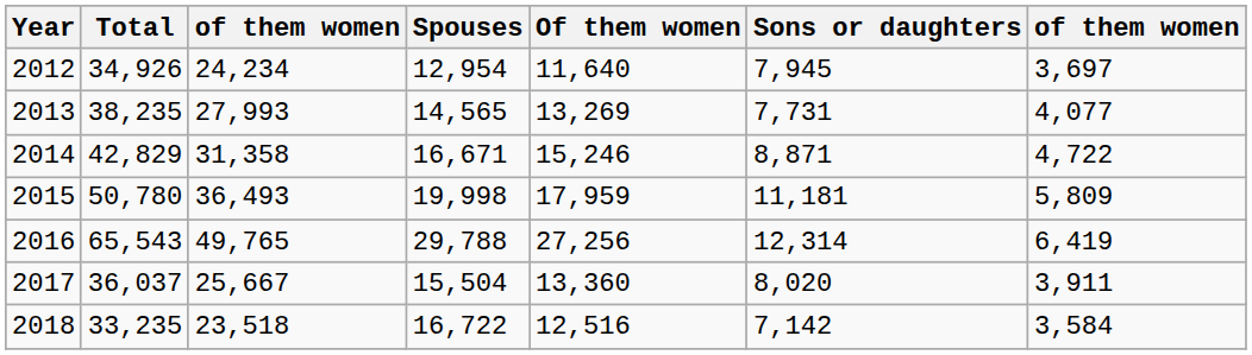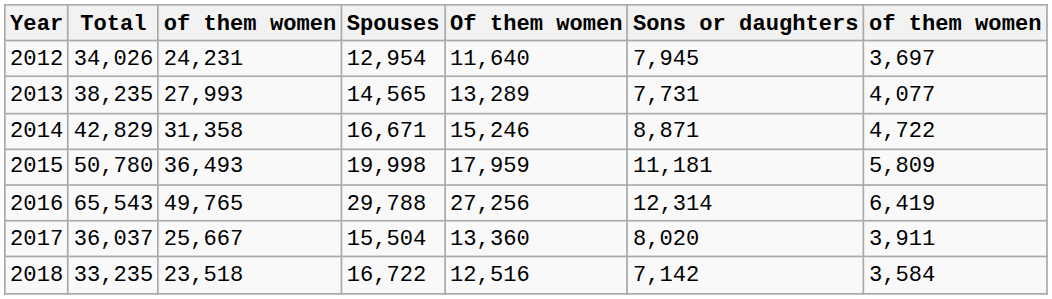2012 | Total: 34,926 -> 34,026
2012 | column 3: 24,234 -> 24,231
2013 | Of them women: 13,269 -> 13,289
